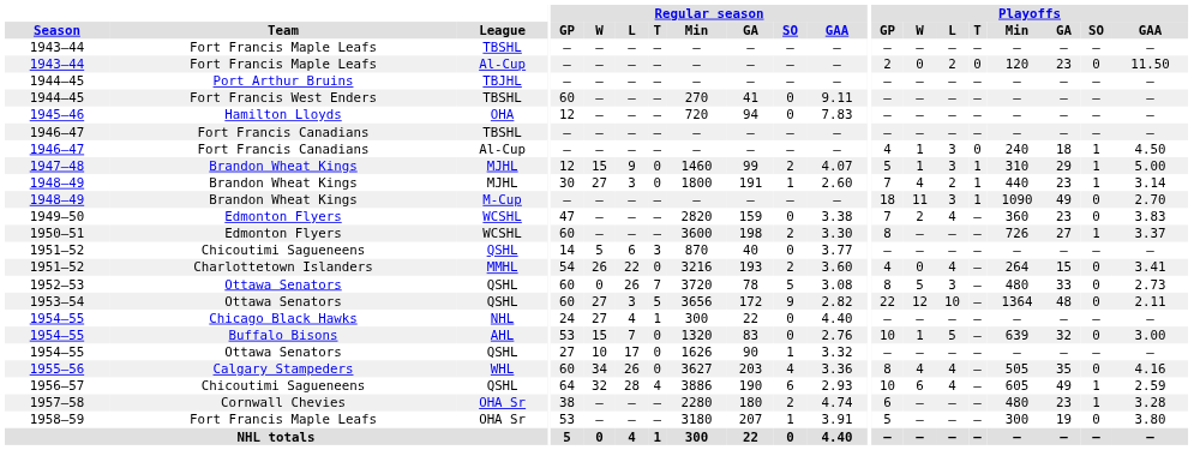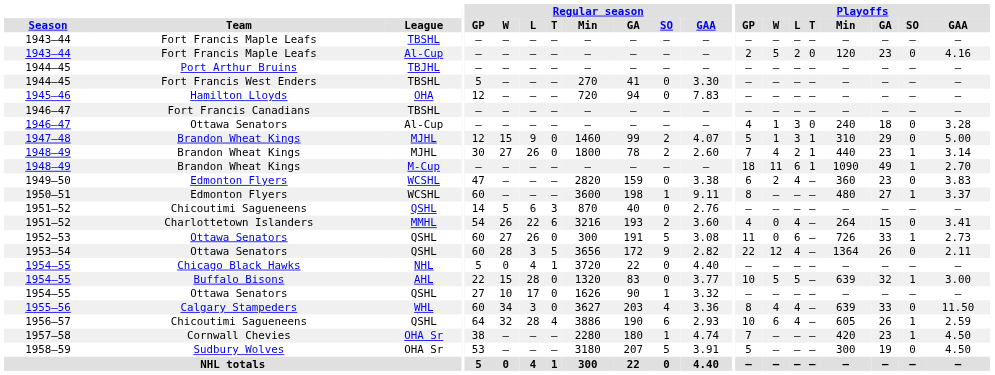1943–44 / Al-Cup | Playoffs / W: 0 -> 5
1943–44 / Al-Cup | Playoffs / GAA: 11.50 -> 4.16
1944–45 / TBSHL | Regular season / GP: 60 -> 5
1944–45 / TBSHL | Regular season / GAA: 9.11 -> 3.30
1946–47 / Al-Cup | Team: Fort Francis Canadians -> Ottawa Senators
1946–47 / Al-Cup | Playoffs / SO: 1 -> 0
1946–47 / Al-Cup | Playoffs / GAA: 4.50 -> 3.28
1947–48 | Playoffs / SO: 1 -> 0
1948–49 / MJHL | Regular season / L: 3 -> 26
1948–49 / MJHL | Regular season / GA: 191 -> 78
1948–49 / MJHL | Regular season / SO: 1 -> 2
1948–49 / M-Cup | Playoffs / L: 3 -> 6
1948–49 / M-Cup | Playoffs / SO: 0 -> 1
1949–50 | Playoffs / GP: 7 -> 6
1950–51 | Regular season / SO: 2 -> 1
1950–51 | Regular season / GAA: 3.30 -> 9.11
1950–51 | Playoffs / Min: 726 -> 480
1951–52 / QSHL | Regular season / GAA: 3.77 -> 2.76
1951–52 / MMHL | Regular season / T: 0 -> 6
1952–53 | Regular season / W: 0 -> 27
1952–53 | Regular season / T: 7 -> 0
1952–53 | Regular season / Min: 3720 -> 300
1952–53 | Regular season / GA: 78 -> 191
1952–53 | Playoffs / GP: 8 -> 11
1952–53 | Playoffs / W: 5 -> 0
1952–53 | Playoffs / L: 3 -> 6
1952–53 | Playoffs / Min: 480 -> 726
1952–53 | Playoffs / SO: 0 -> 1
1953–54 | Regular season / W: 27 -> 28
1953–54 | Playoffs / L: 10 -> 4
1953–54 | Playoffs / GA: 48 -> 26
1954–55 / NHL | Regular season / GP: 24 -> 5
1954–55 / NHL | Regular season / W: 27 -> 0
1954–55 / NHL | Regular season / Min: 300 -> 3720
1954–55 / AHL | Regular season / GP: 53 -> 22
1954–55 / AHL | Regular season / L: 7 -> 28
1954–55 / AHL | Regular season / GAA: 2.76 -> 3.77
1954–55 / AHL | Playoffs / W: 1 -> 5
1954–55 / AHL | Playoffs / SO: 0 -> 1
1955–56 | Regular season / L: 26 -> 3
1955–56 | Playoffs / Min: 505 -> 639
1955–56 | Playoffs / GA: 35 -> 33
1955–56 | Playoffs / GAA: 4.16 -> 11.50
1956–57 | Playoffs / GA: 49 -> 26
1957–58 | Regular season / SO: 2 -> 1
1957–58 | Playoffs / GP: 6 -> 7
1957–58 | Playoffs / Min: 480 -> 420
1957–58 | Playoffs / GAA: 3.28 -> 4.50
1958–59 | Team: Fort Francis Maple Leafs -> Sudbury Wolves
1958–59 | Regular season / SO: 1 -> 5
1958–59 | Playoffs / GAA: 3.80 -> 4.50
